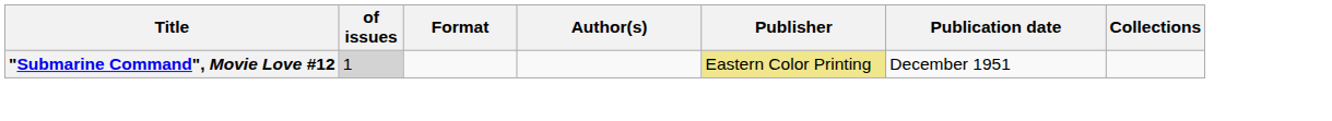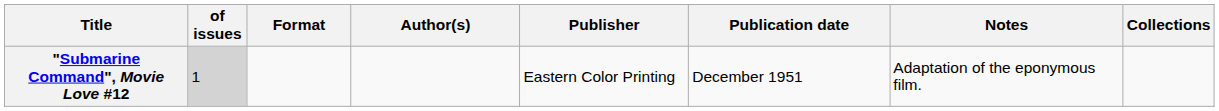+ column: Notes | Adaptation of the eponymous film.
"Submarine Command", Movie Love #12 | Publisher: khaki background -> no background
